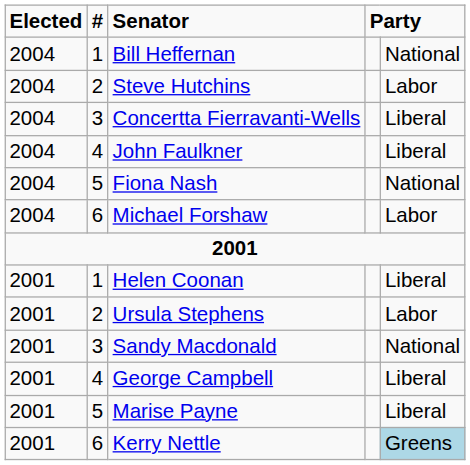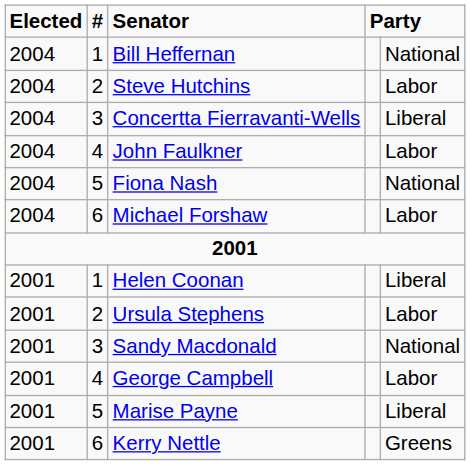John Faulkner | column 5: Liberal -> Labor
George Campbell | column 5: Liberal -> Labor
Kerry Nettle | column 5: lightblue background -> no background
